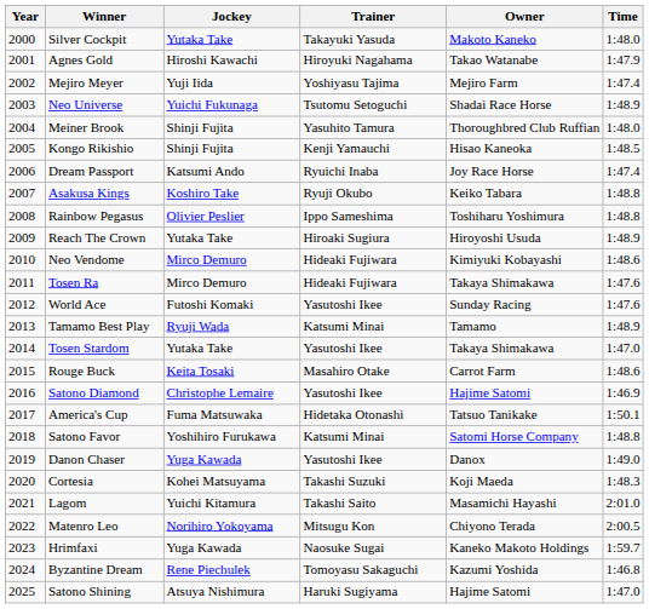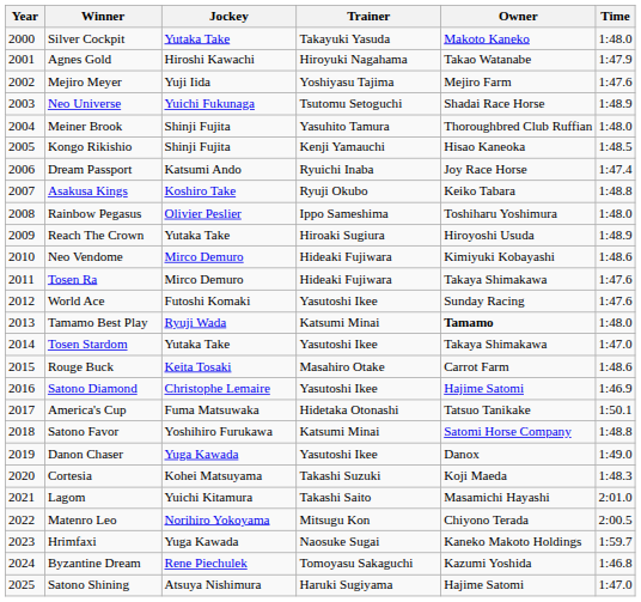Mejiro Meyer | Time: 1:47.4 -> 1:47.6
Rainbow Pegasus | Time: 1:48.8 -> 1:48.0
Tamamo Best Play | Owner: normal -> bold
Tamamo Best Play | Time: 1:48.9 -> 1:48.0
